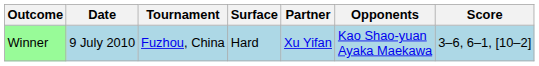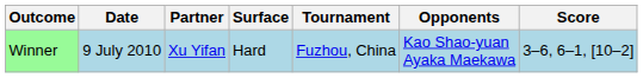columns swapped: Tournament <-> Partner
